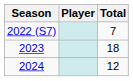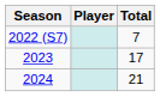2023 | Total: 18 -> 17
2024 | Total: 12 -> 21
